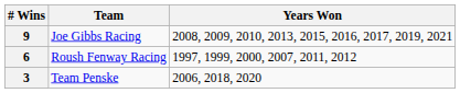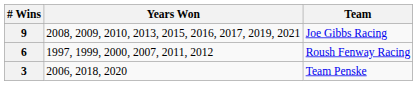columns swapped: Team <-> Years Won
